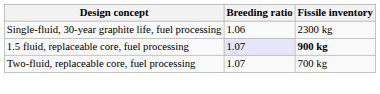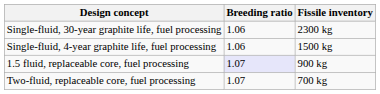+ row: Single-fluid, 4-year graphite life, fuel processing | 1.06 | 1500 kg
1.5 fluid, replaceable core, fuel processing | Fissile inventory: bold -> normal
